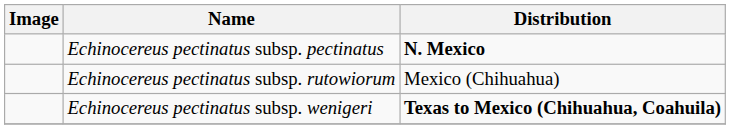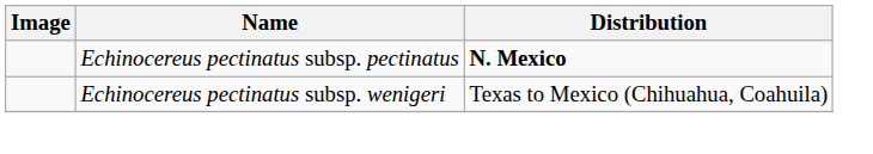- row: Echinocereus pectinatus subsp. rutowiorum | Mexico (Chihuahua)
Echinocereus pectinatus subsp. wenigeri | Distribution: bold -> normal
